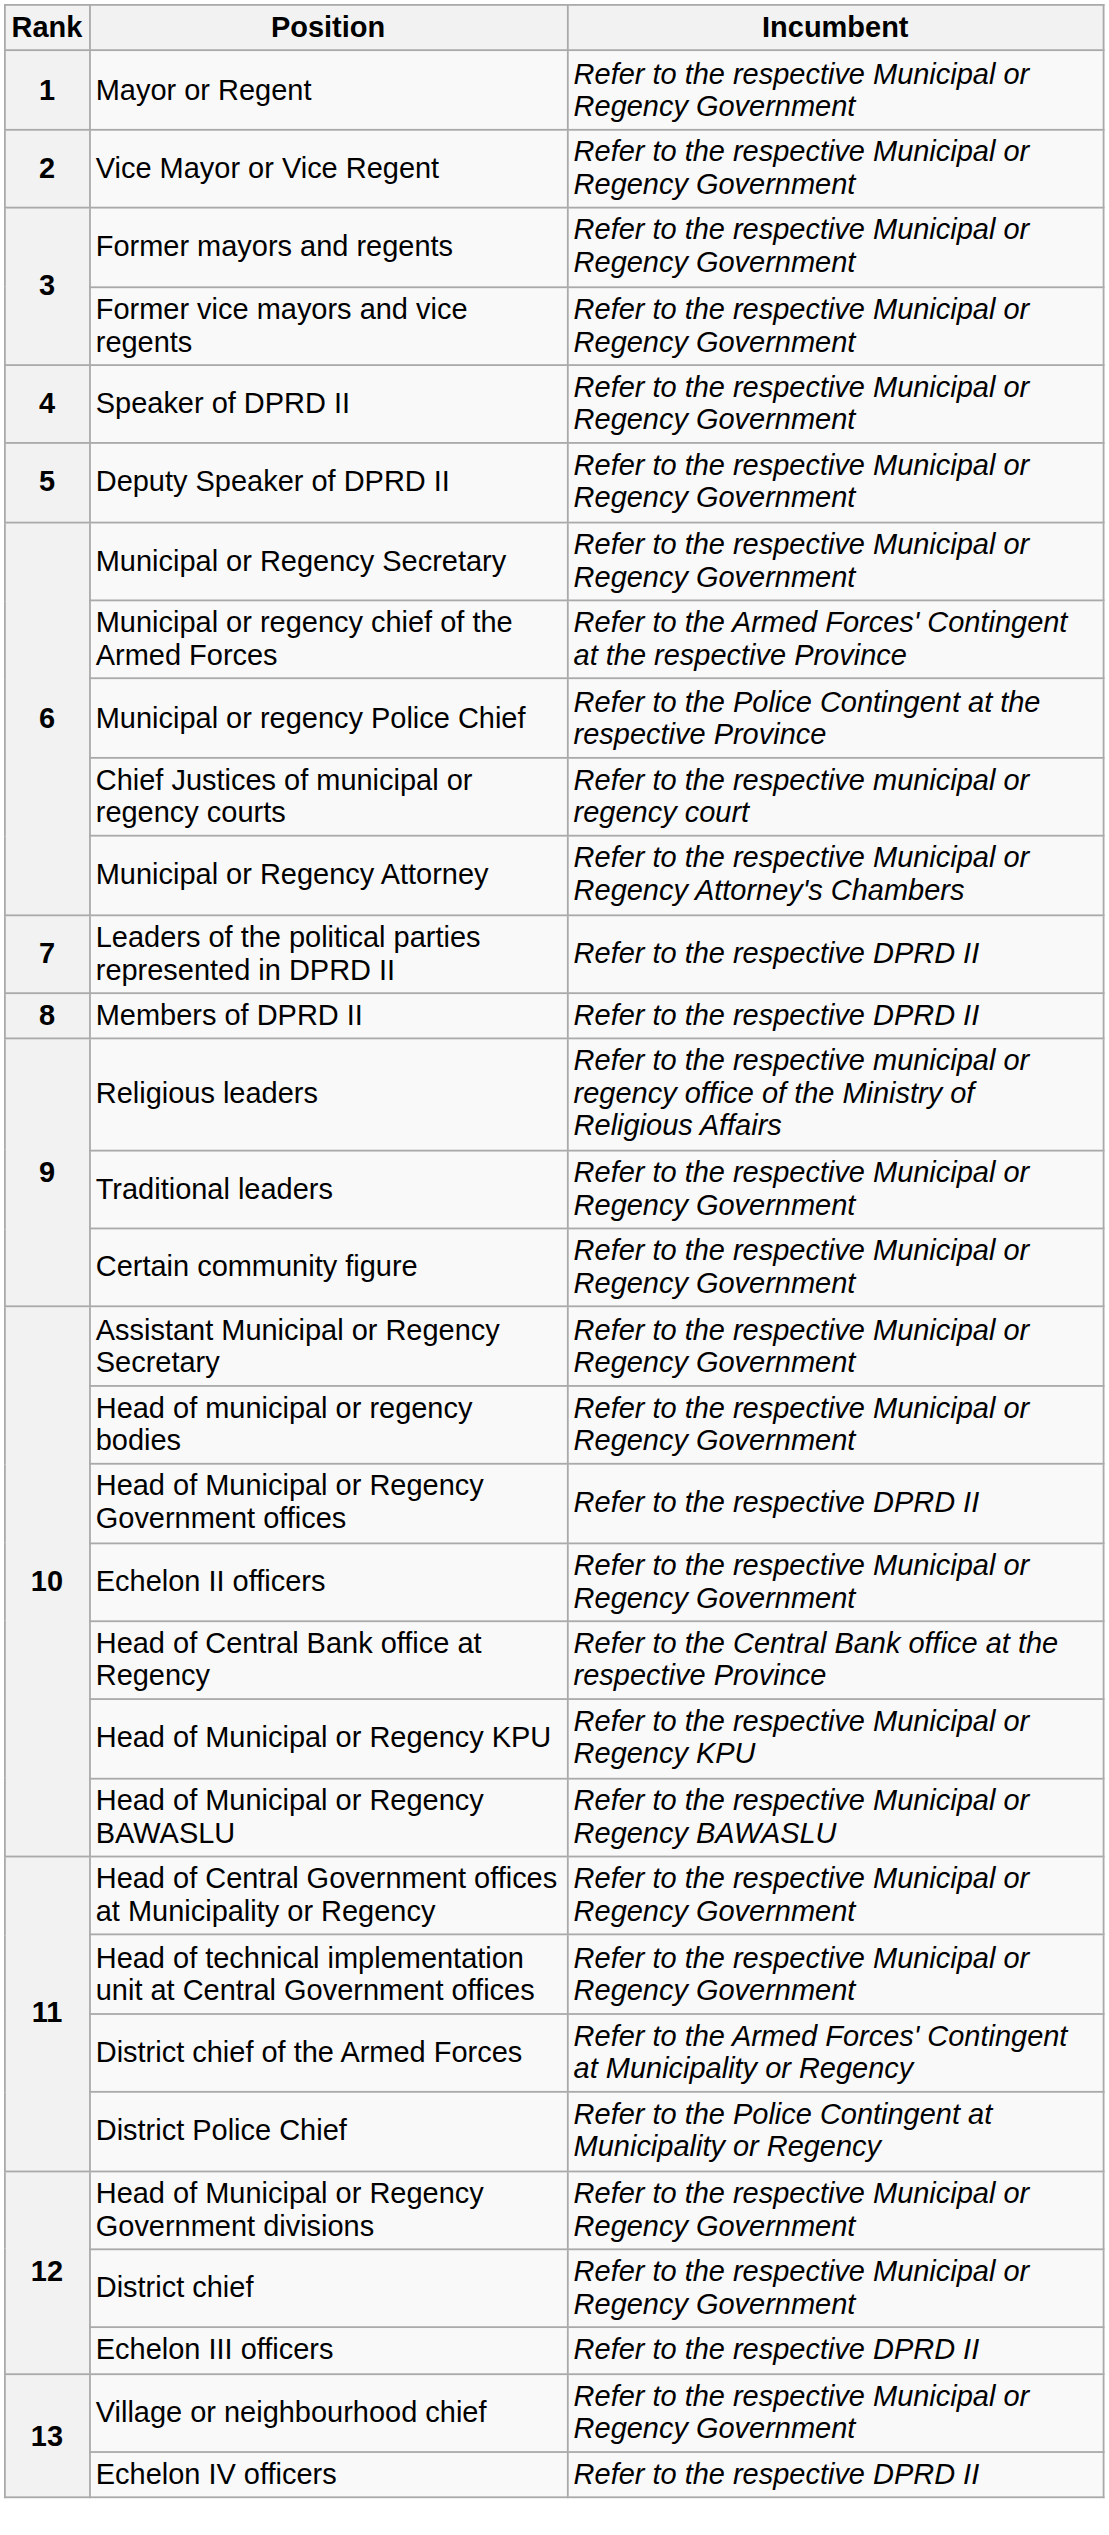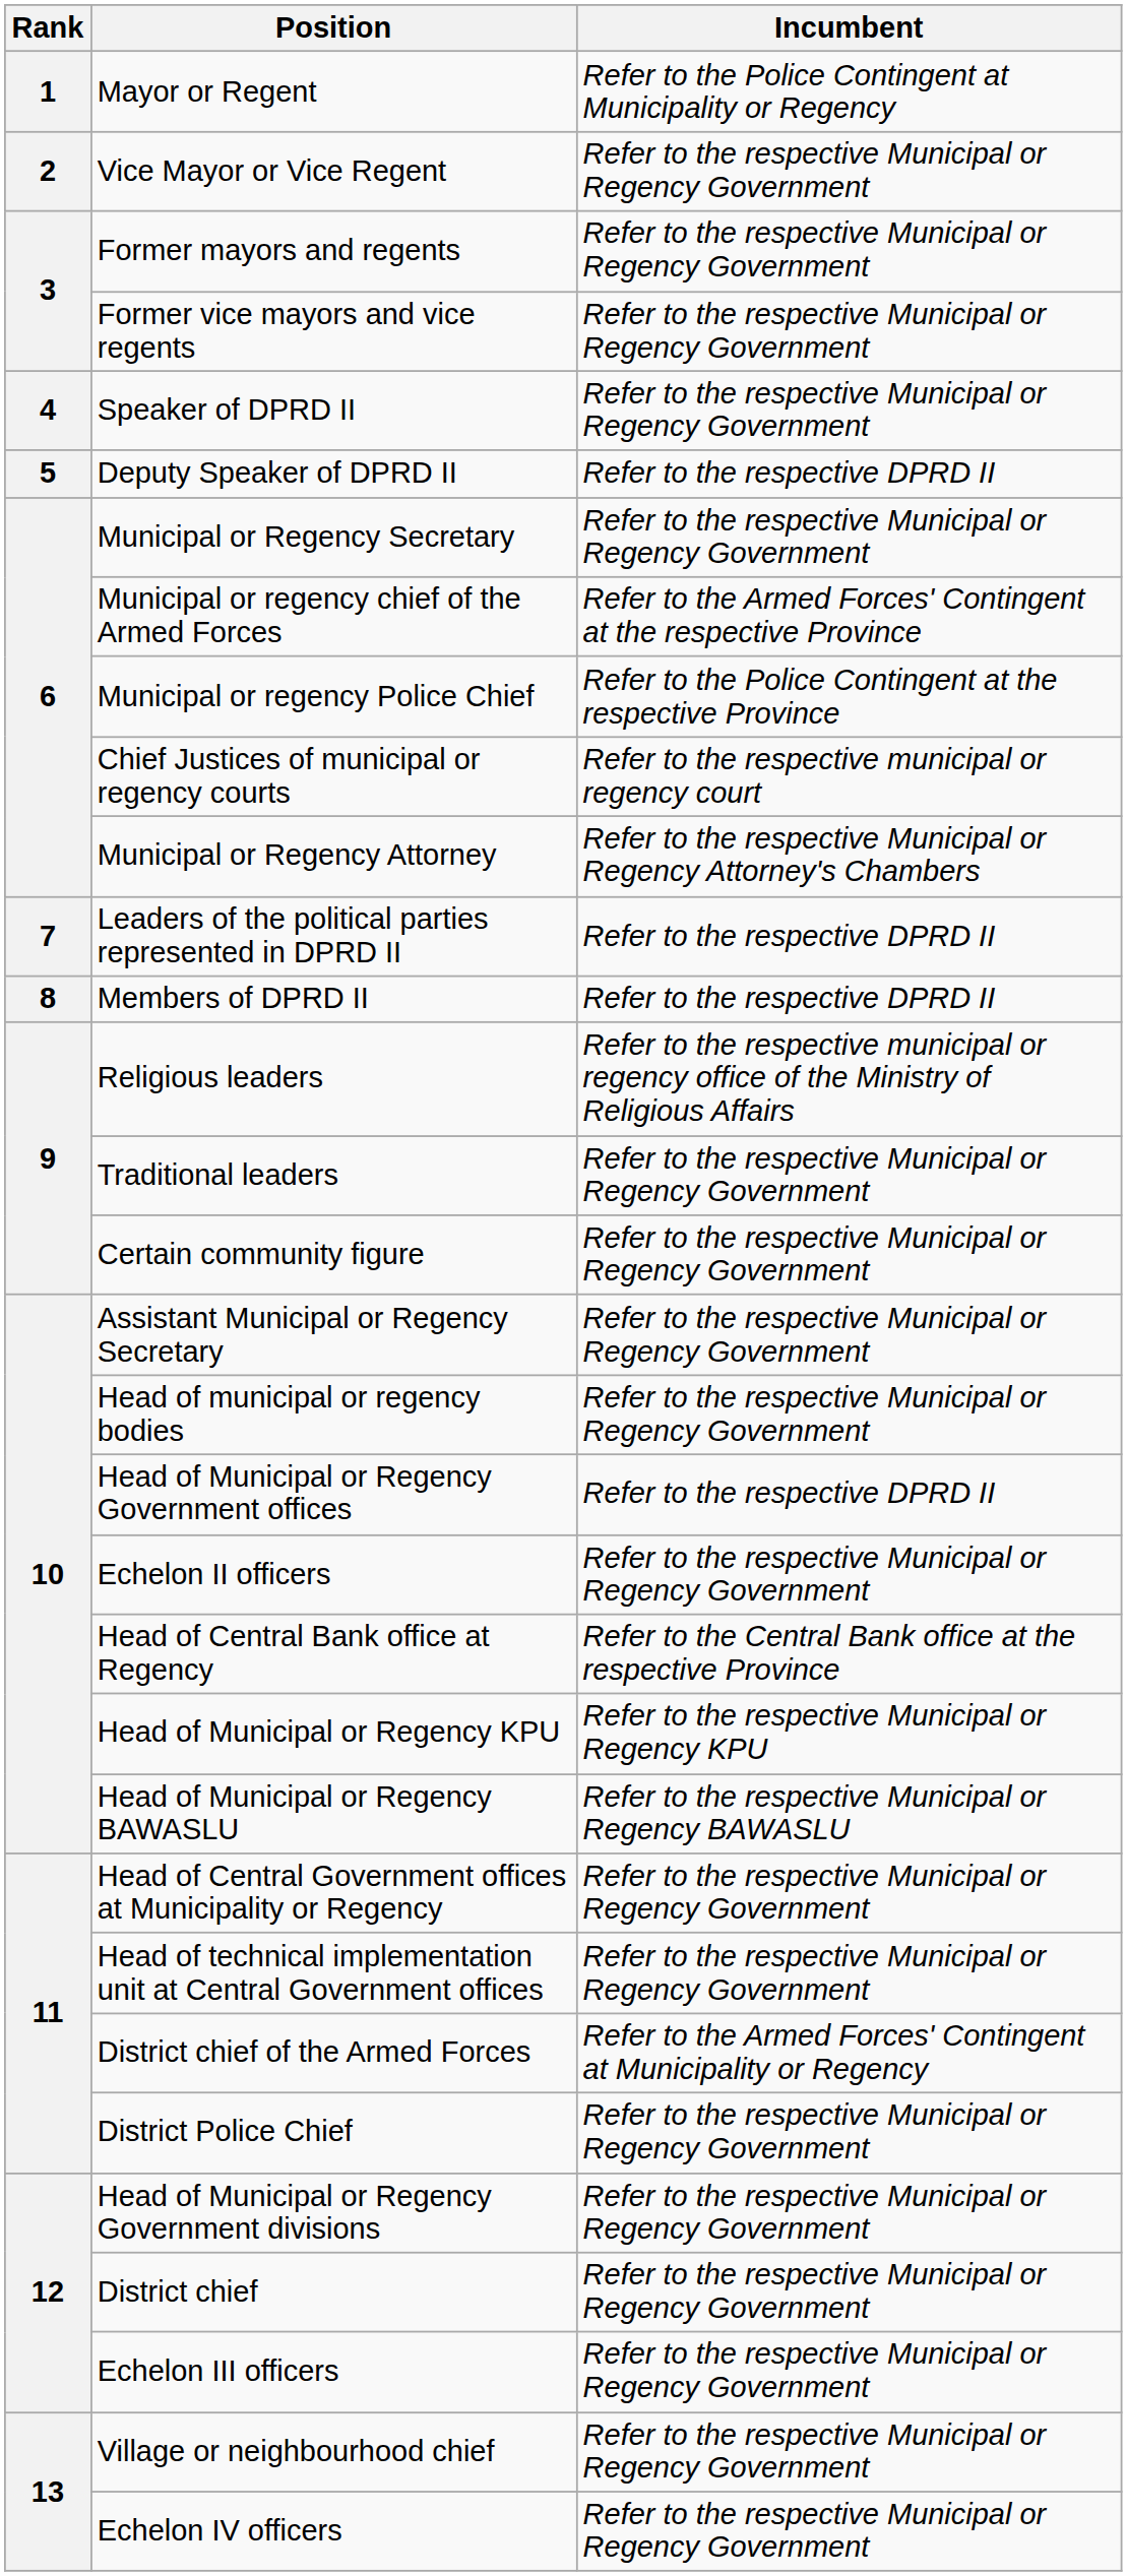Mayor or Regent | Incumbent: Refer to the respective Municipal or Regency Government -> Refer to the Police Contingent at Municipality or Regency
Deputy Speaker of DPRD II | Incumbent: Refer to the respective Municipal or Regency Government -> Refer to the respective DPRD II
District Police Chief | Incumbent: Refer to the Police Contingent at Municipality or Regency -> Refer to the respective Municipal or Regency Government
Echelon III officers | Incumbent: Refer to the respective DPRD II -> Refer to the respective Municipal or Regency Government
Echelon IV officers | Incumbent: Refer to the respective DPRD II -> Refer to the respective Municipal or Regency Government
